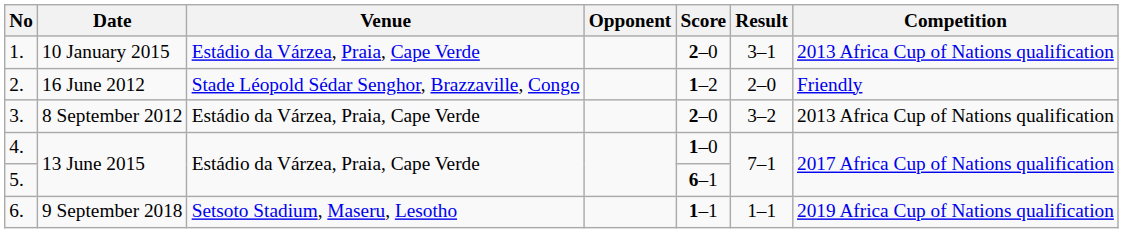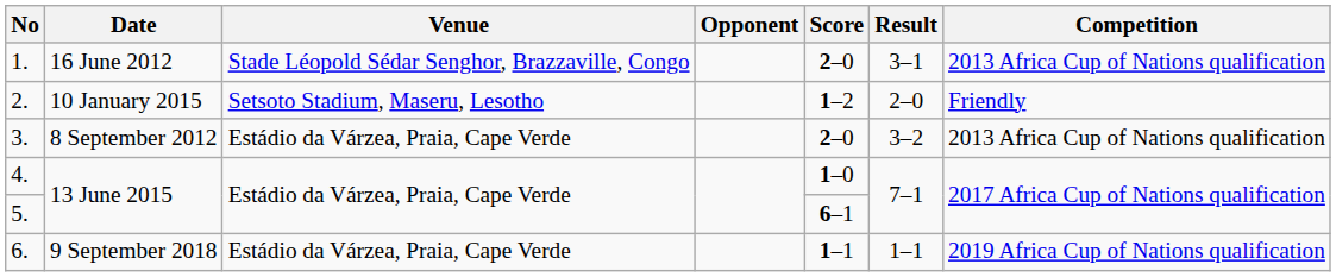1. | Date: 10 January 2015 -> 16 June 2012
1. | Venue: Estádio da Várzea, Praia, Cape Verde -> Stade Léopold Sédar Senghor, Brazzaville, Congo
2. | Date: 16 June 2012 -> 10 January 2015
2. | Venue: Stade Léopold Sédar Senghor, Brazzaville, Congo -> Setsoto Stadium, Maseru, Lesotho
6. | Venue: Setsoto Stadium, Maseru, Lesotho -> Estádio da Várzea, Praia, Cape Verde
